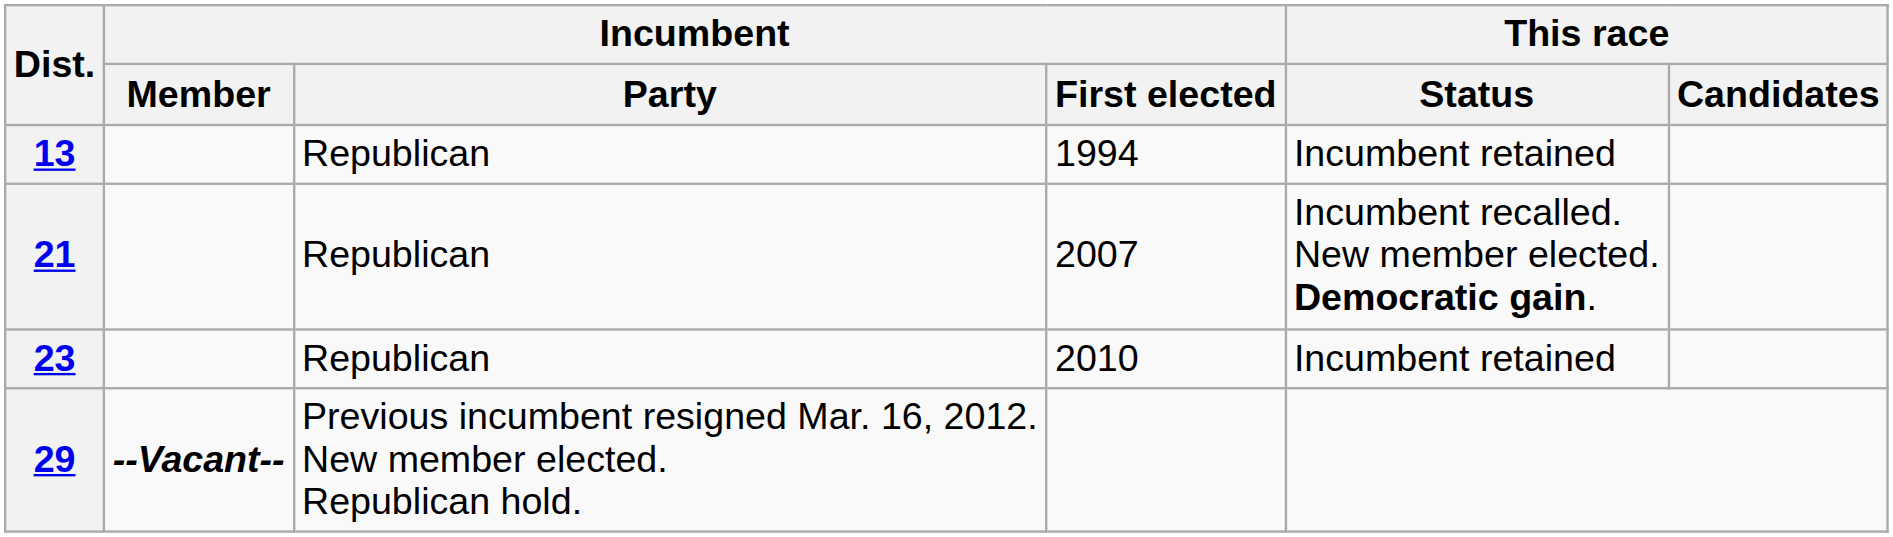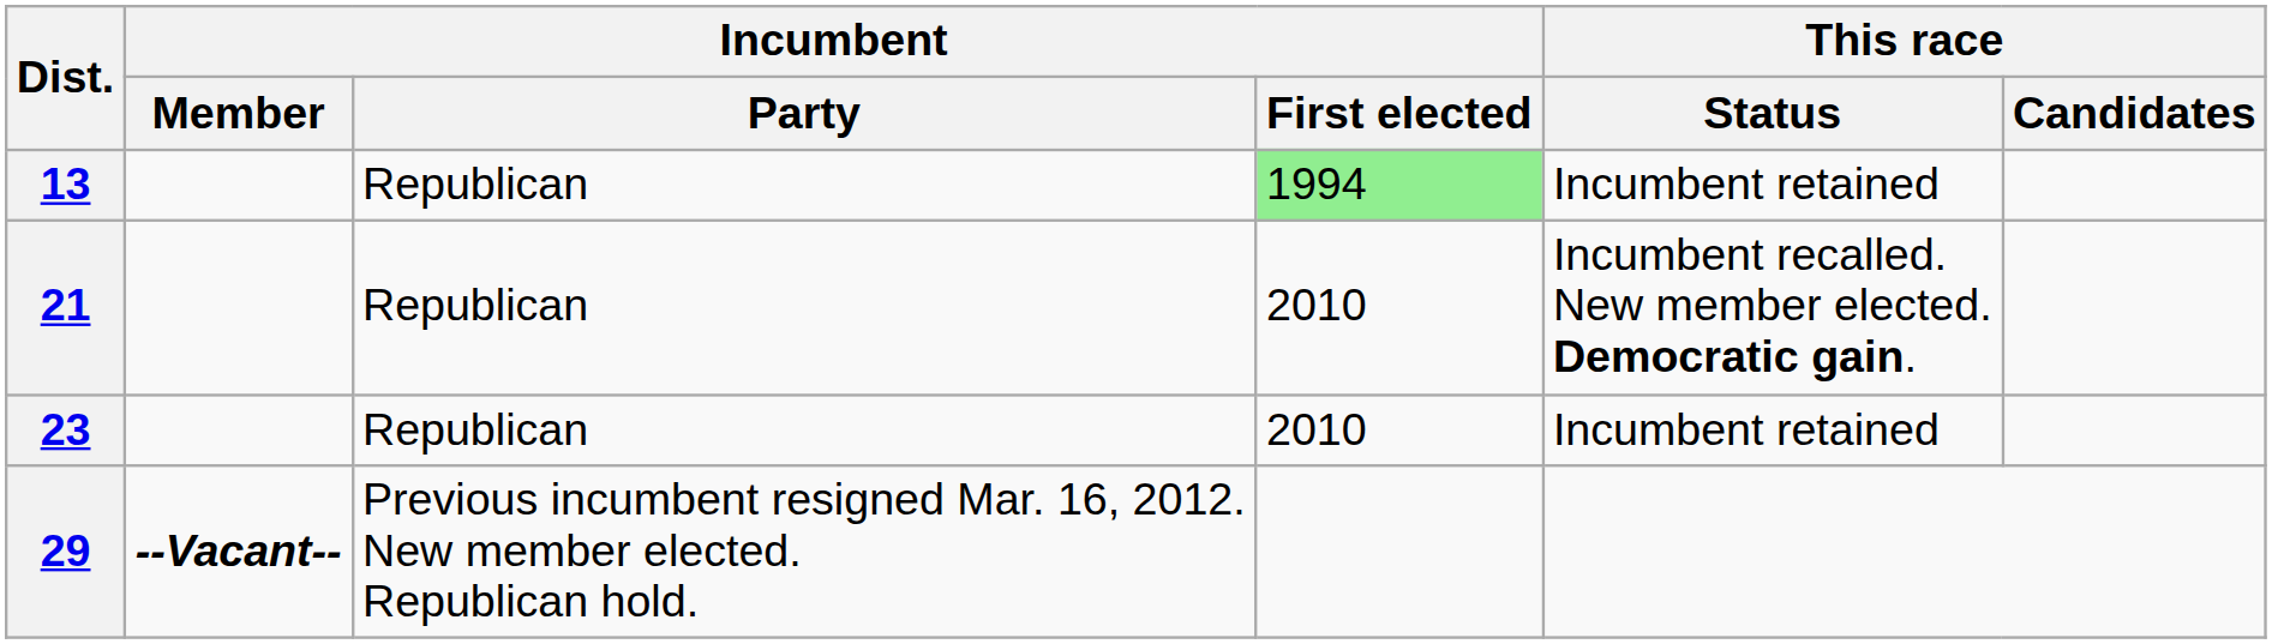13 | Incumbent / First elected: no background -> lightgreen background
21 | Incumbent / First elected: 2007 -> 2010
